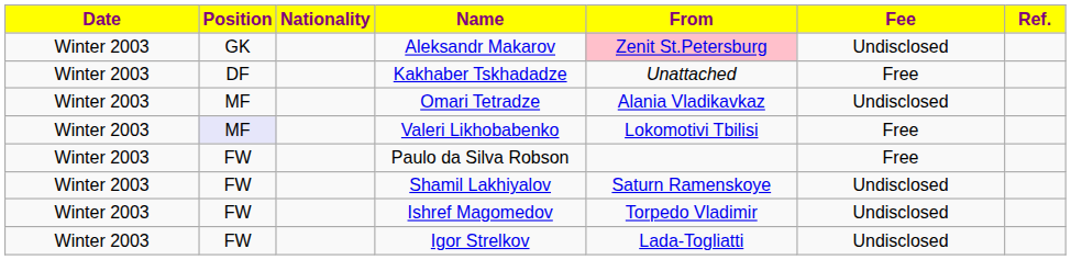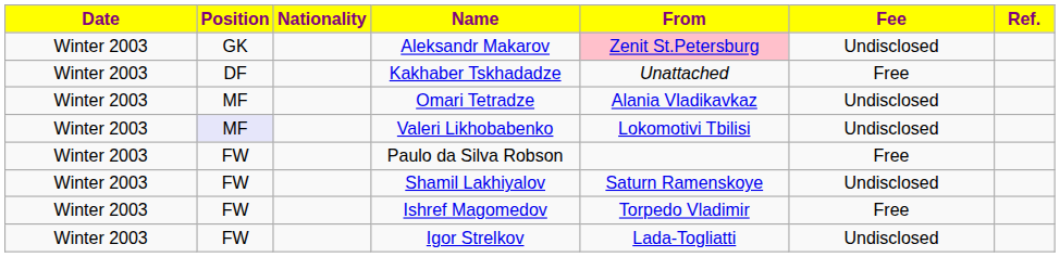Valeri Likhobabenko | Fee: Free -> Undisclosed
Ishref Magomedov | Fee: Undisclosed -> Free
